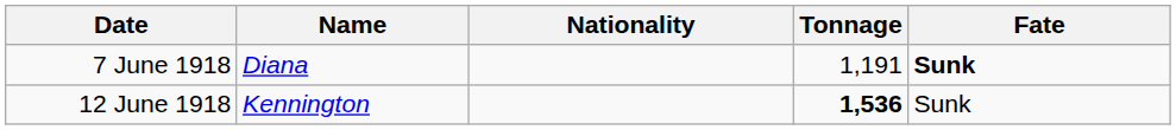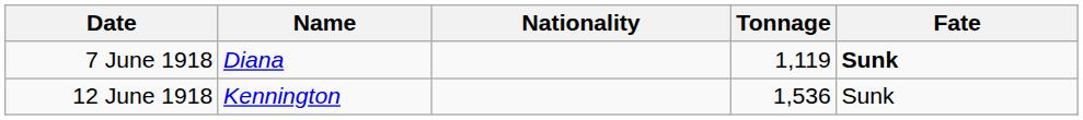7 June 1918 | Tonnage: 1,191 -> 1,119
12 June 1918 | Tonnage: bold -> normal
